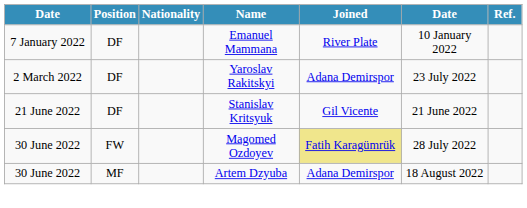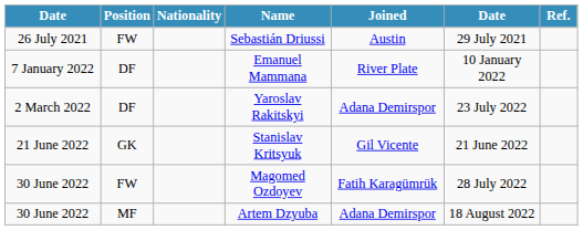+ row: 26 July 2021 | FW | Sebastián Driussi | Austin | 29 July 2021
Stanislav Kritsyuk | Position: DF -> GK
Magomed Ozdoyev | Joined: khaki background -> no background
